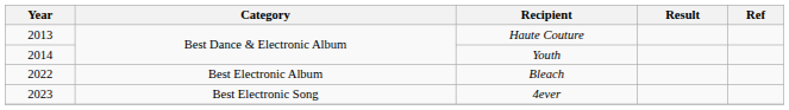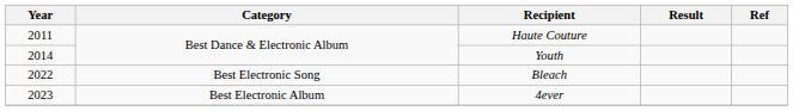Haute Couture | Year: 2013 -> 2011
Bleach | Category: Best Electronic Album -> Best Electronic Song
4ever | Category: Best Electronic Song -> Best Electronic Album
